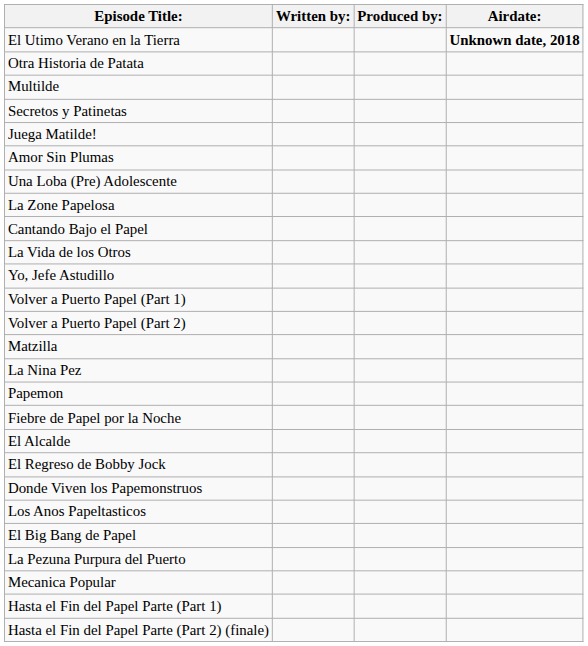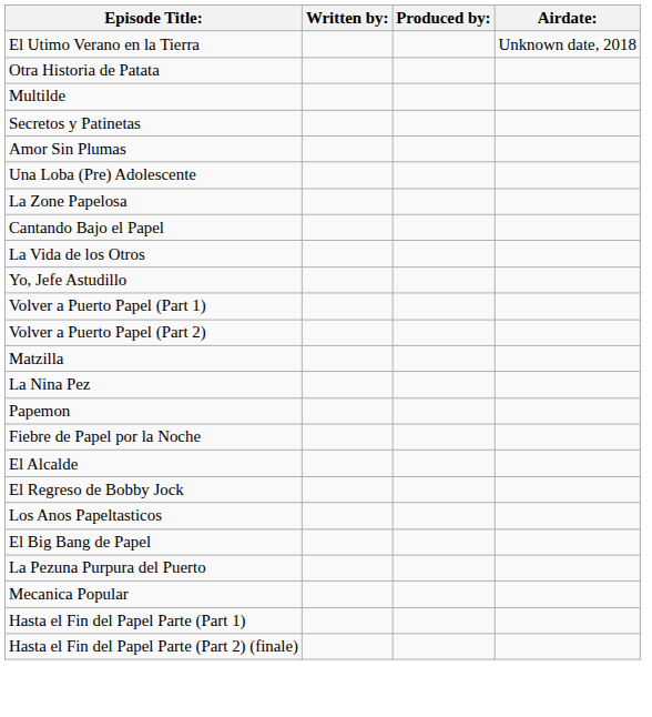El Utimo Verano en la Tierra | Airdate:: bold -> normal
- row: Juega Matilde!
- row: Donde Viven los Papemonstruos
